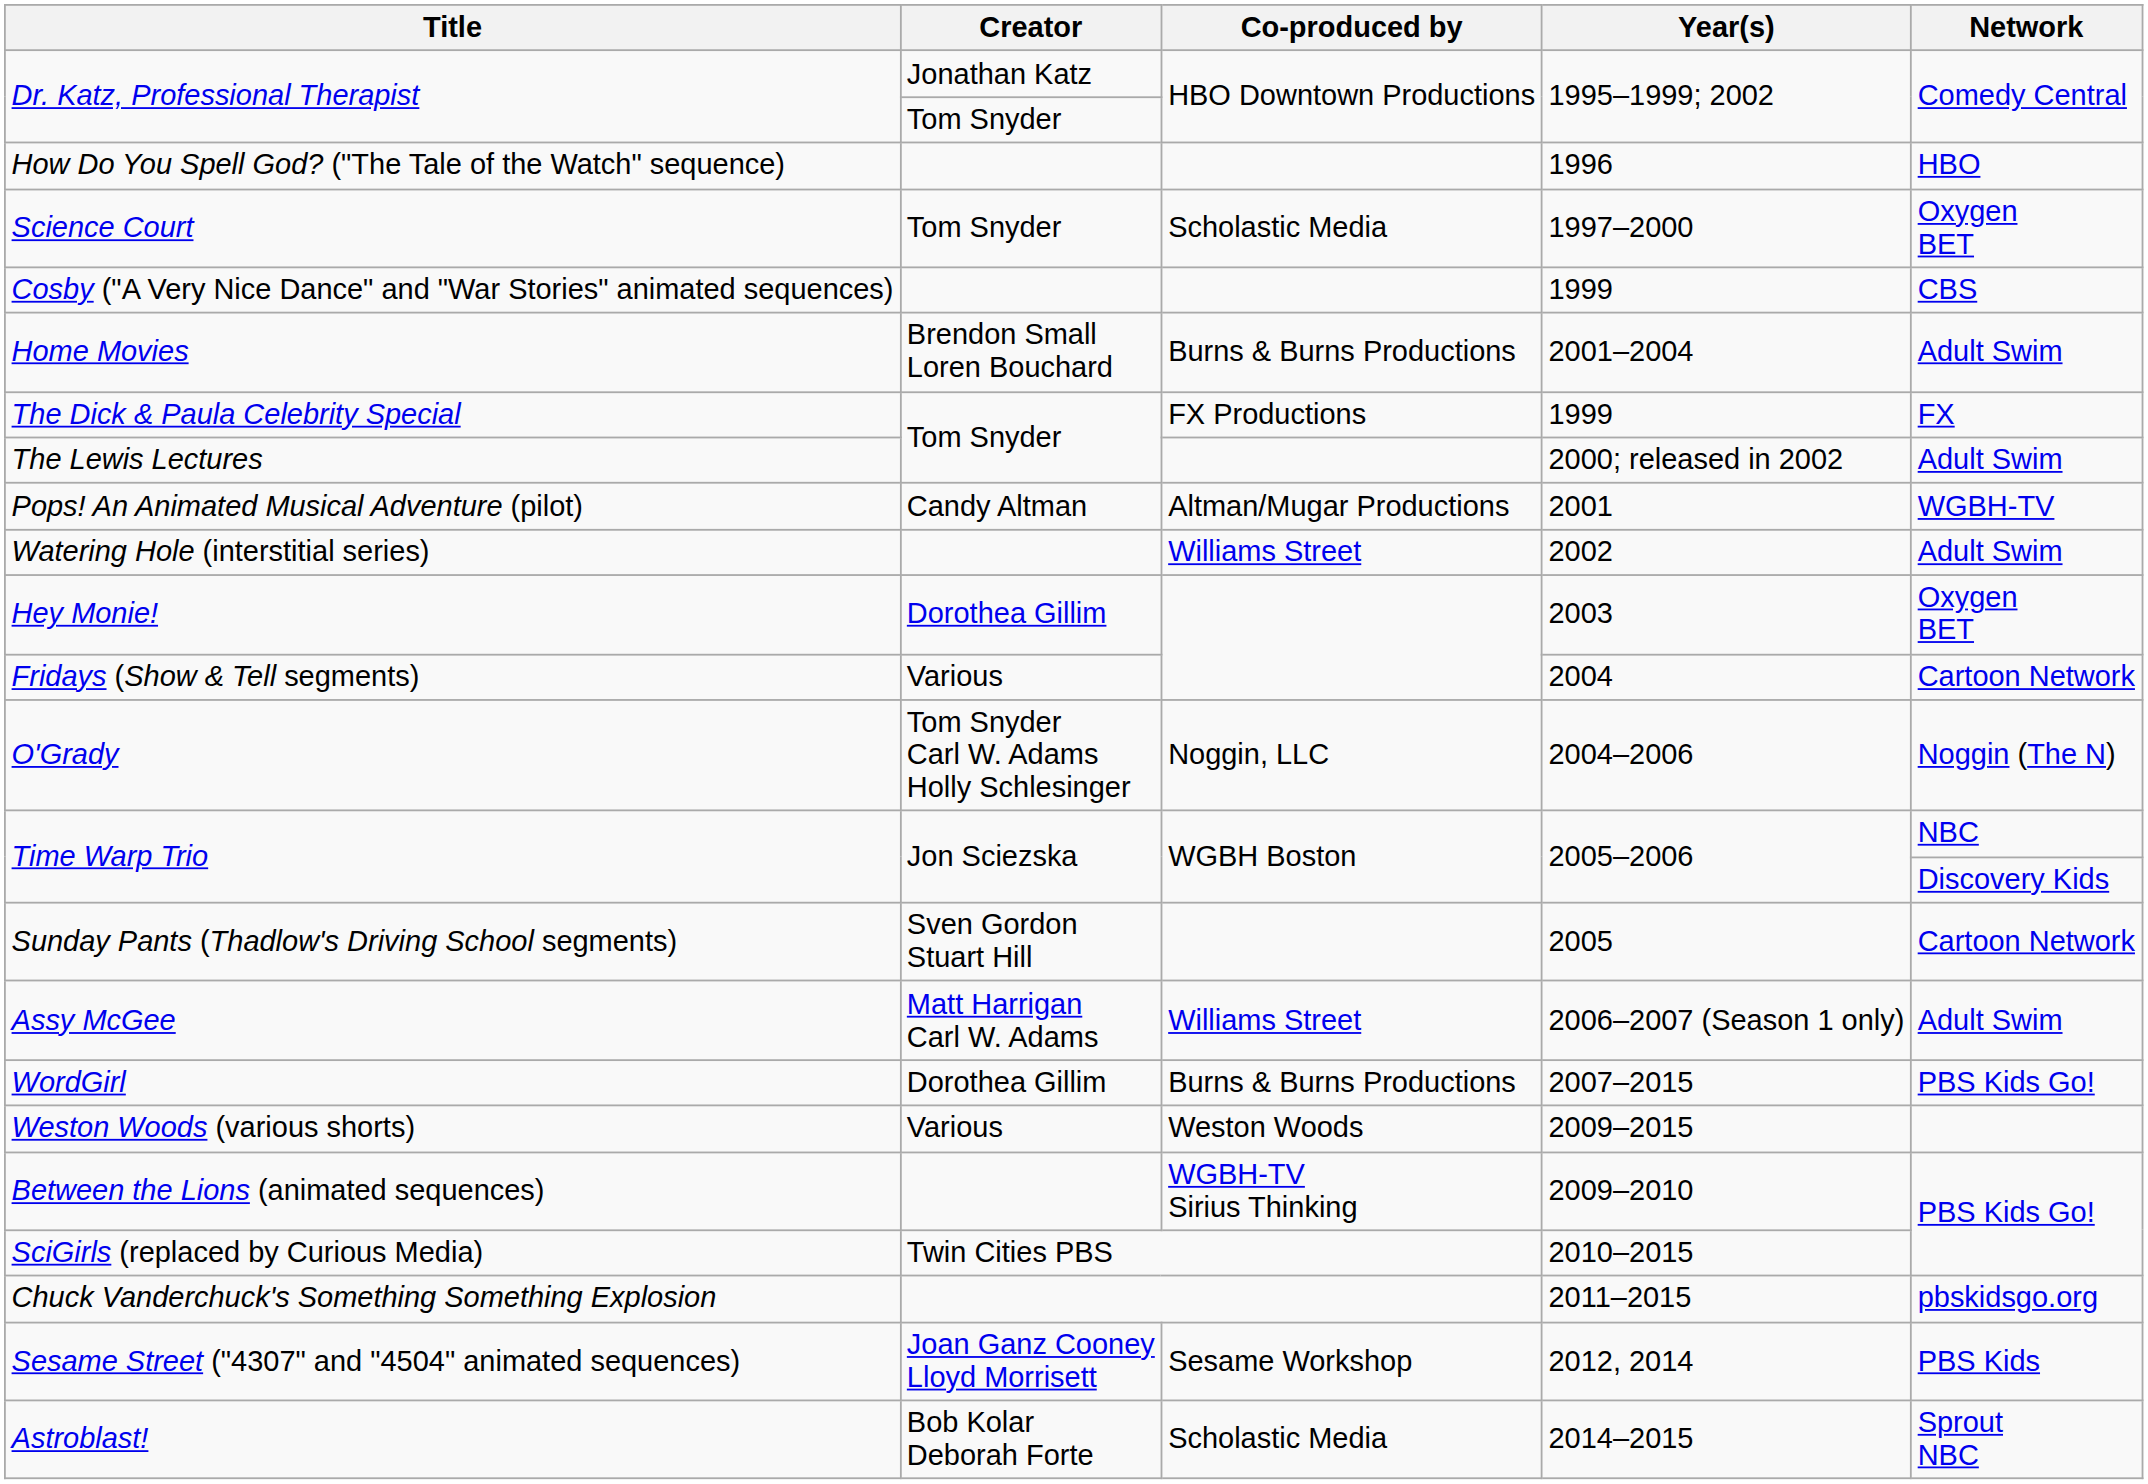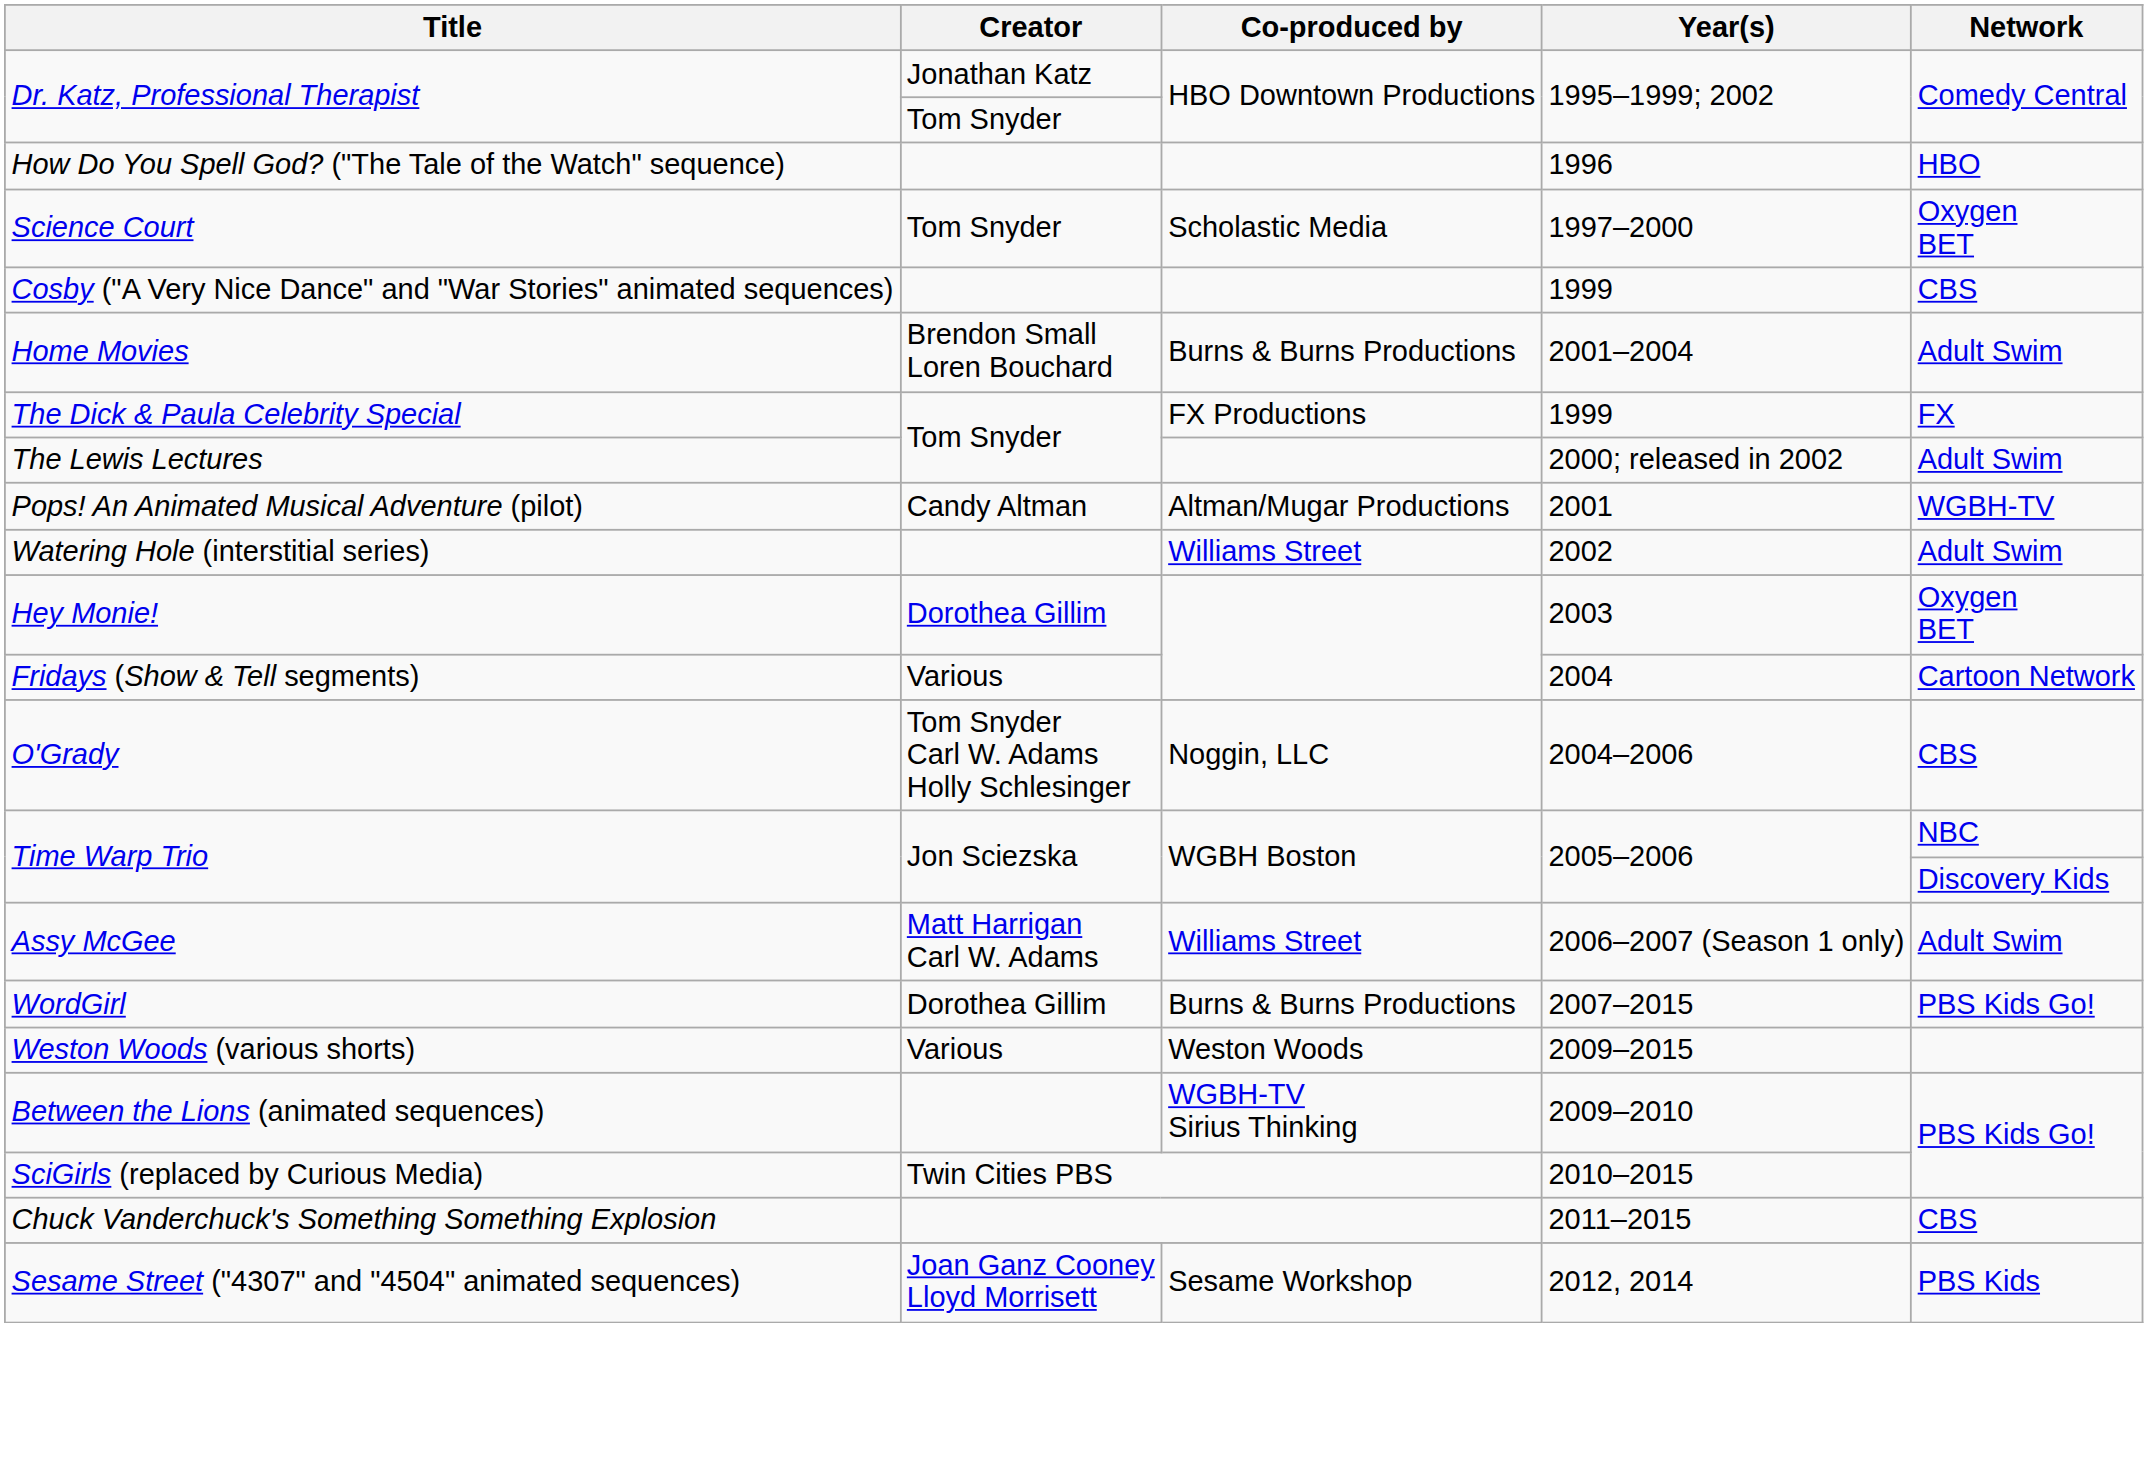O'Grady | Network: Noggin (The N) -> CBS
- row: Sunday Pants (Thadlow's Driving School segments) | Sven Gordon Stuart Hill | 2005 | Cartoon Network
Chuck Vanderchuck's Something Something Explosion | Network: pbskidsgo.org -> CBS
- row: Astroblast! | Bob Kolar Deborah Forte | Scholastic Media | 2014–2015 | Sprout NBC
